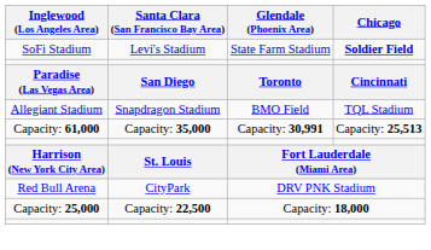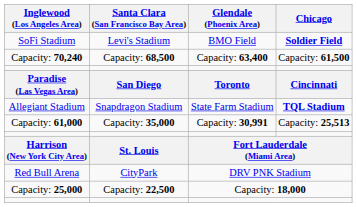SoFi Stadium | Glendale (Phoenix Area): State Farm Stadium -> BMO Field
+ row: Capacity: 70,240 | Capacity: 68,500 | Capacity: 63,400 | Capacity: 61,500
Allegiant Stadium | Glendale (Phoenix Area): BMO Field -> State Farm Stadium
Allegiant Stadium | Chicago: normal -> bold
